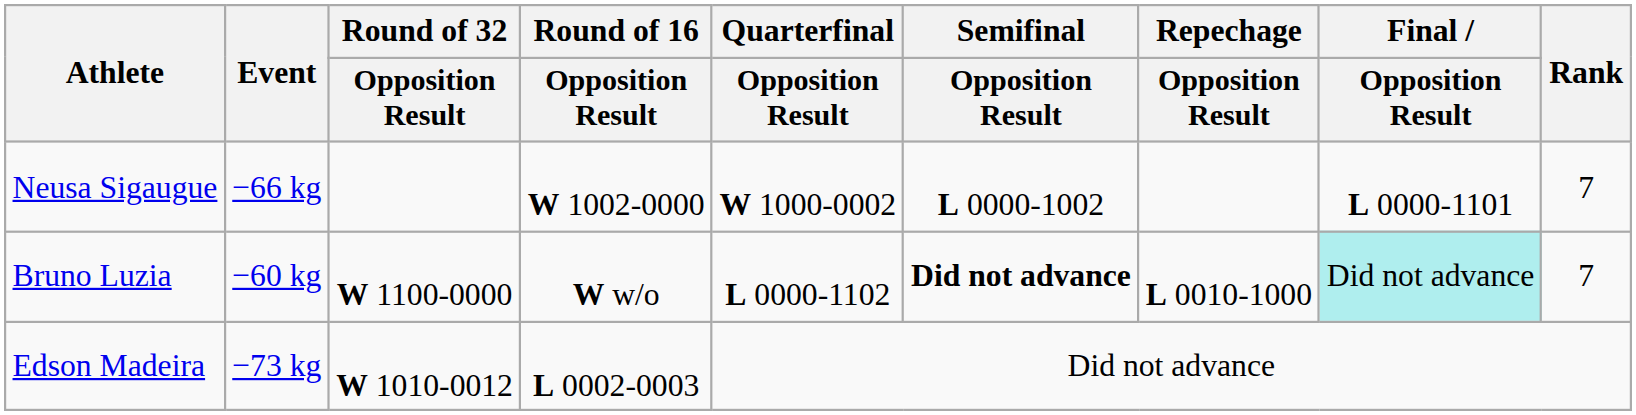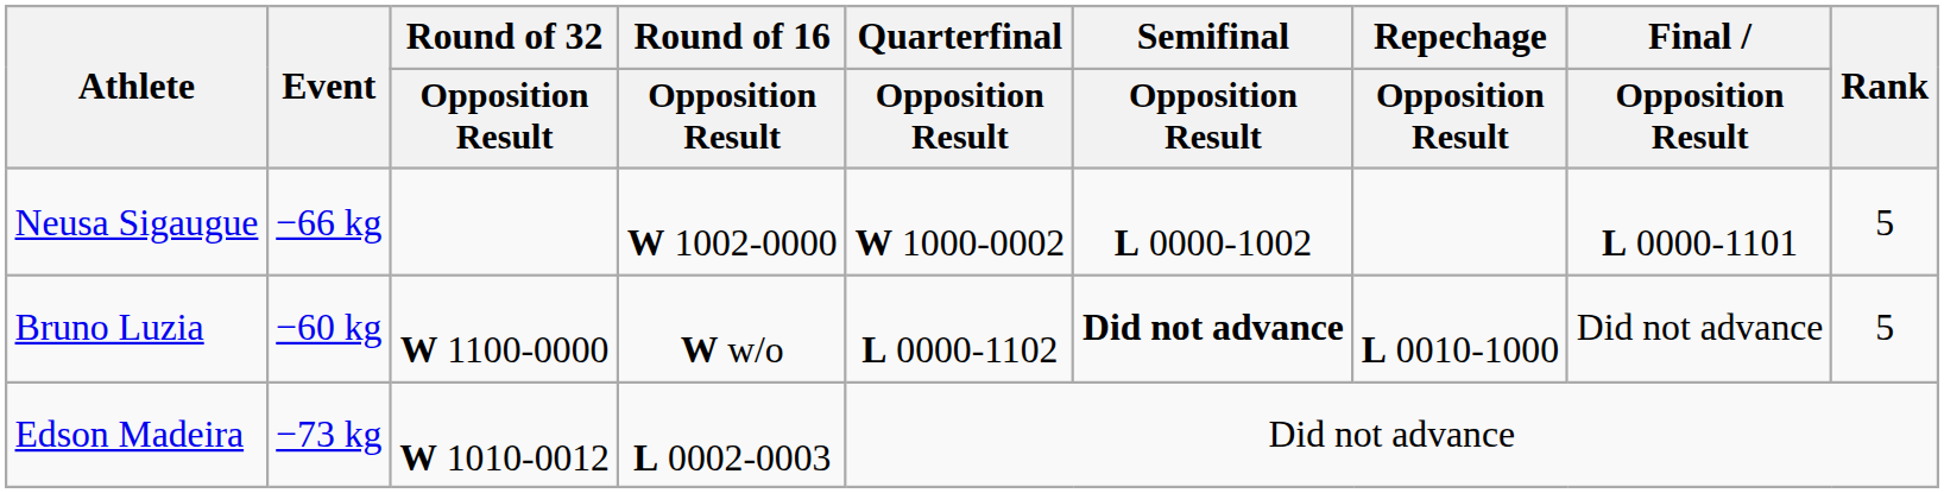Neusa Sigaugue | Rank: 7 -> 5
Bruno Luzia | Final / Opposition Result: paleturquoise background -> no background
Bruno Luzia | Rank: 7 -> 5
